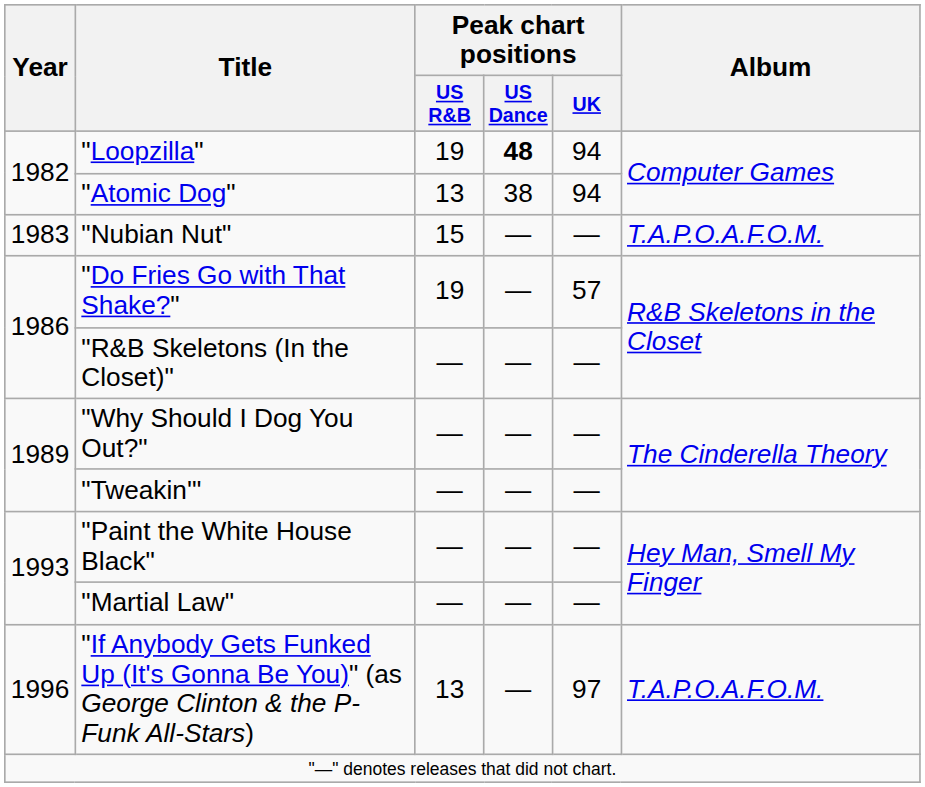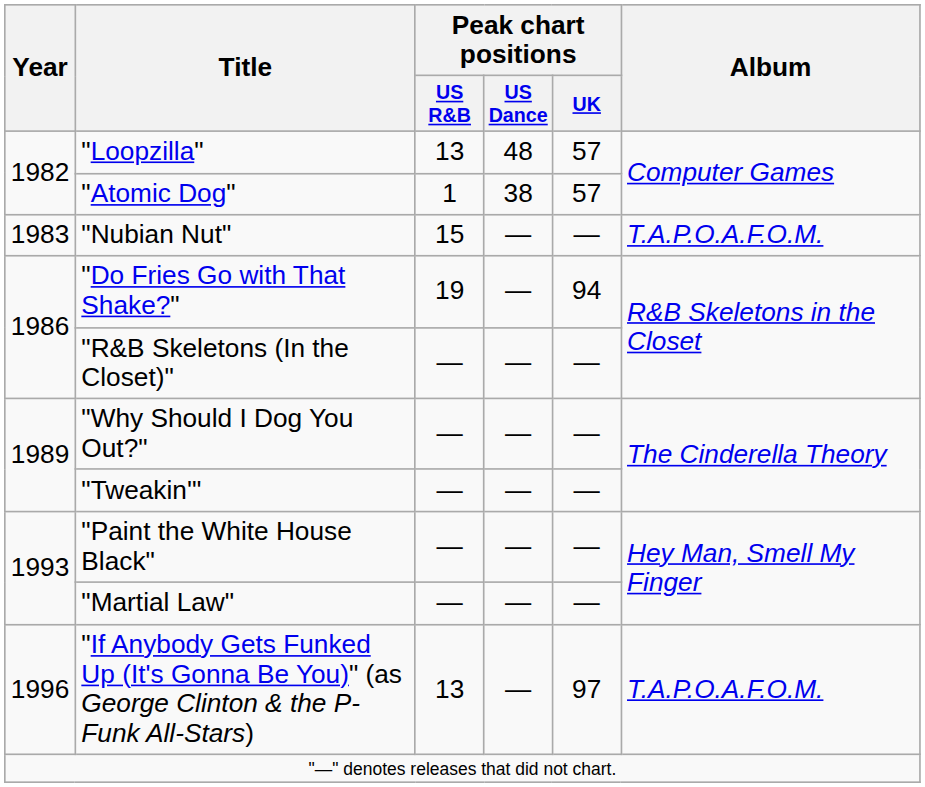"Loopzilla" | Peak chart positions / US R&B: 19 -> 13
"Loopzilla" | Peak chart positions / US Dance: bold -> normal
"Loopzilla" | Peak chart positions / UK: 94 -> 57
"Atomic Dog" | Peak chart positions / US R&B: 13 -> 1
"Atomic Dog" | Peak chart positions / UK: 94 -> 57
"Do Fries Go with That Shake?" | Peak chart positions / UK: 57 -> 94
